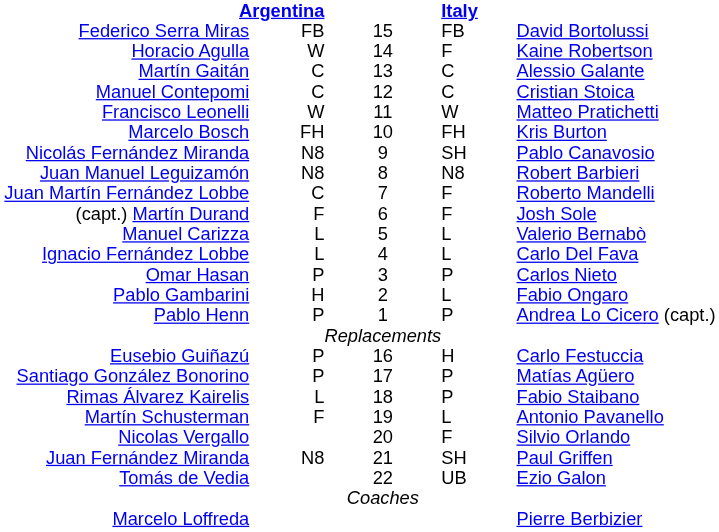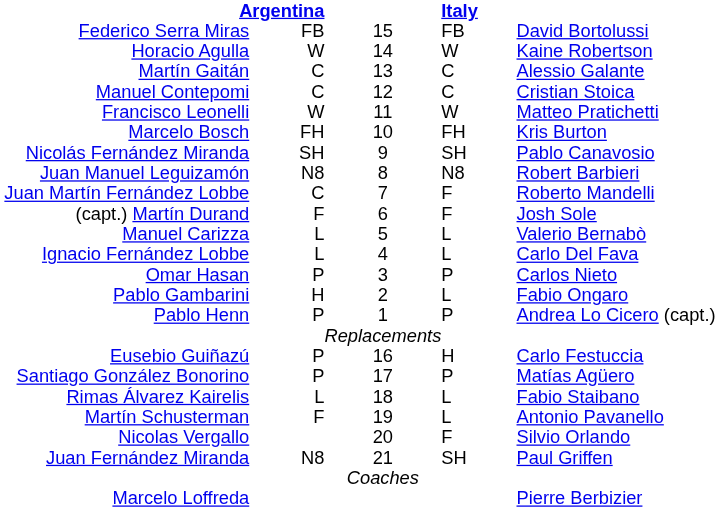Horacio Agulla | column 4: F -> W
Nicolás Fernández Miranda | column 2: N8 -> SH
Rimas Álvarez Kairelis | column 4: P -> L
- row: Tomás de Vedia | 22 | UB | Ezio Galon
